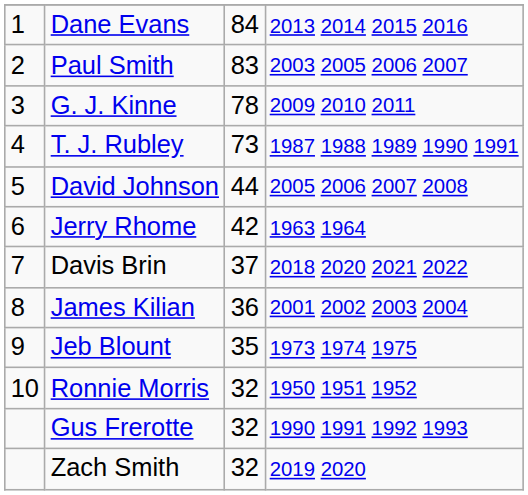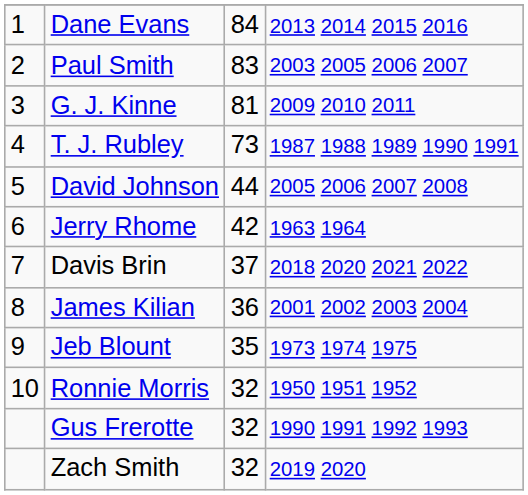G. J. Kinne | column 3: 78 -> 81
